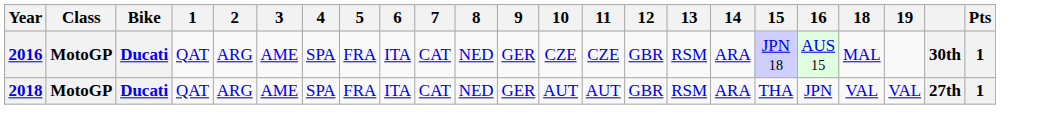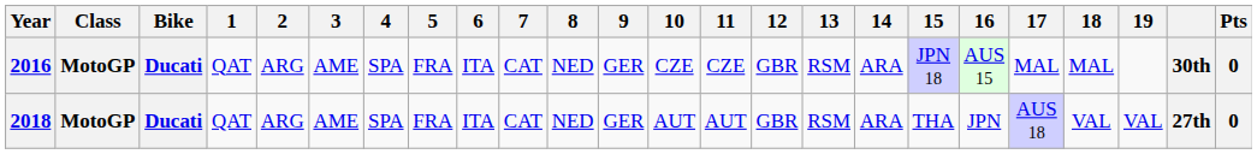+ column: 17 | MAL | AUS 18
2016 | Pts: 1 -> 0
2018 | Pts: 1 -> 0
